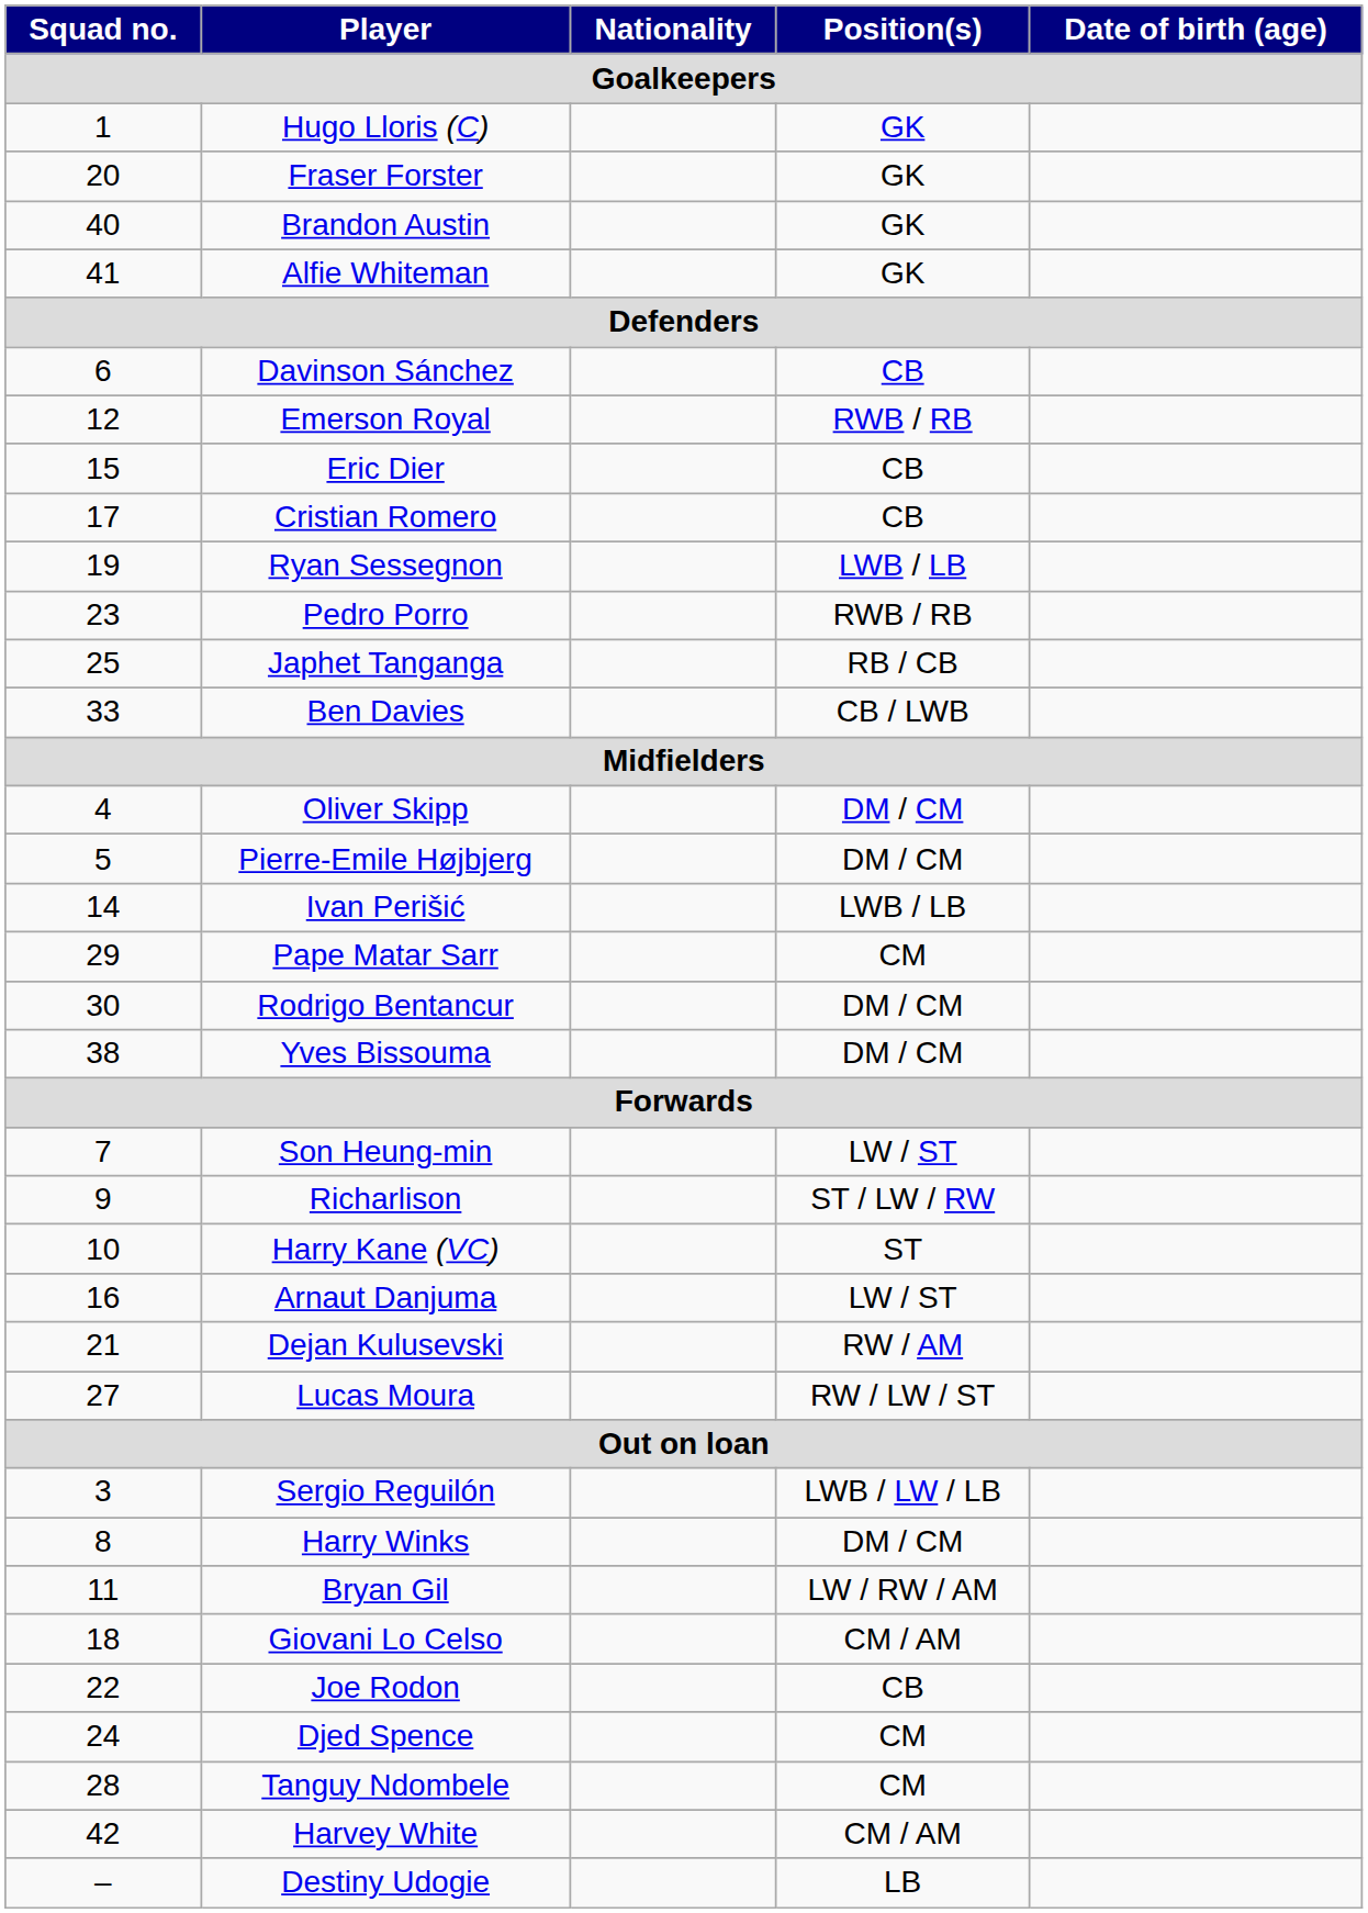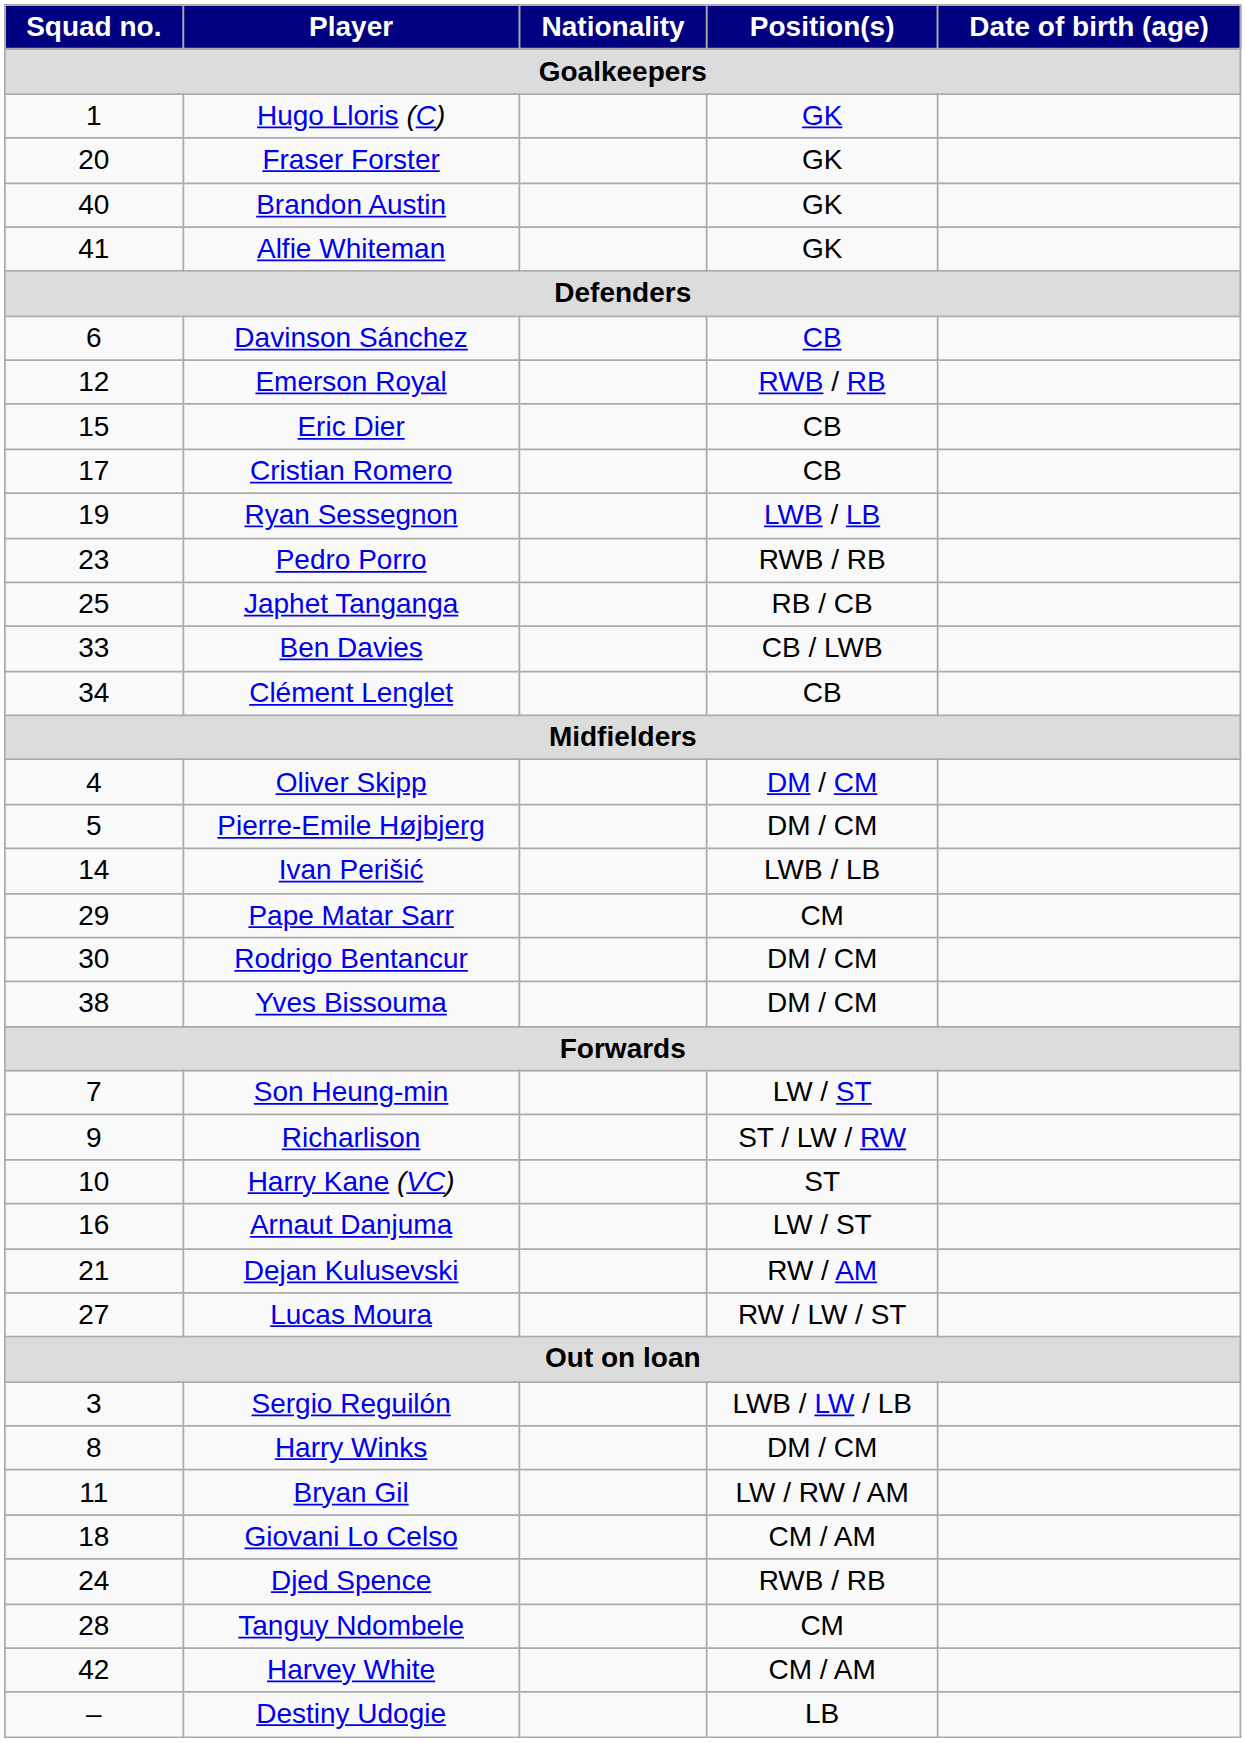+ row: 34 | Clément Lenglet | CB
- row: 22 | Joe Rodon | CB
Djed Spence | Position(s): CM -> RWB / RB
